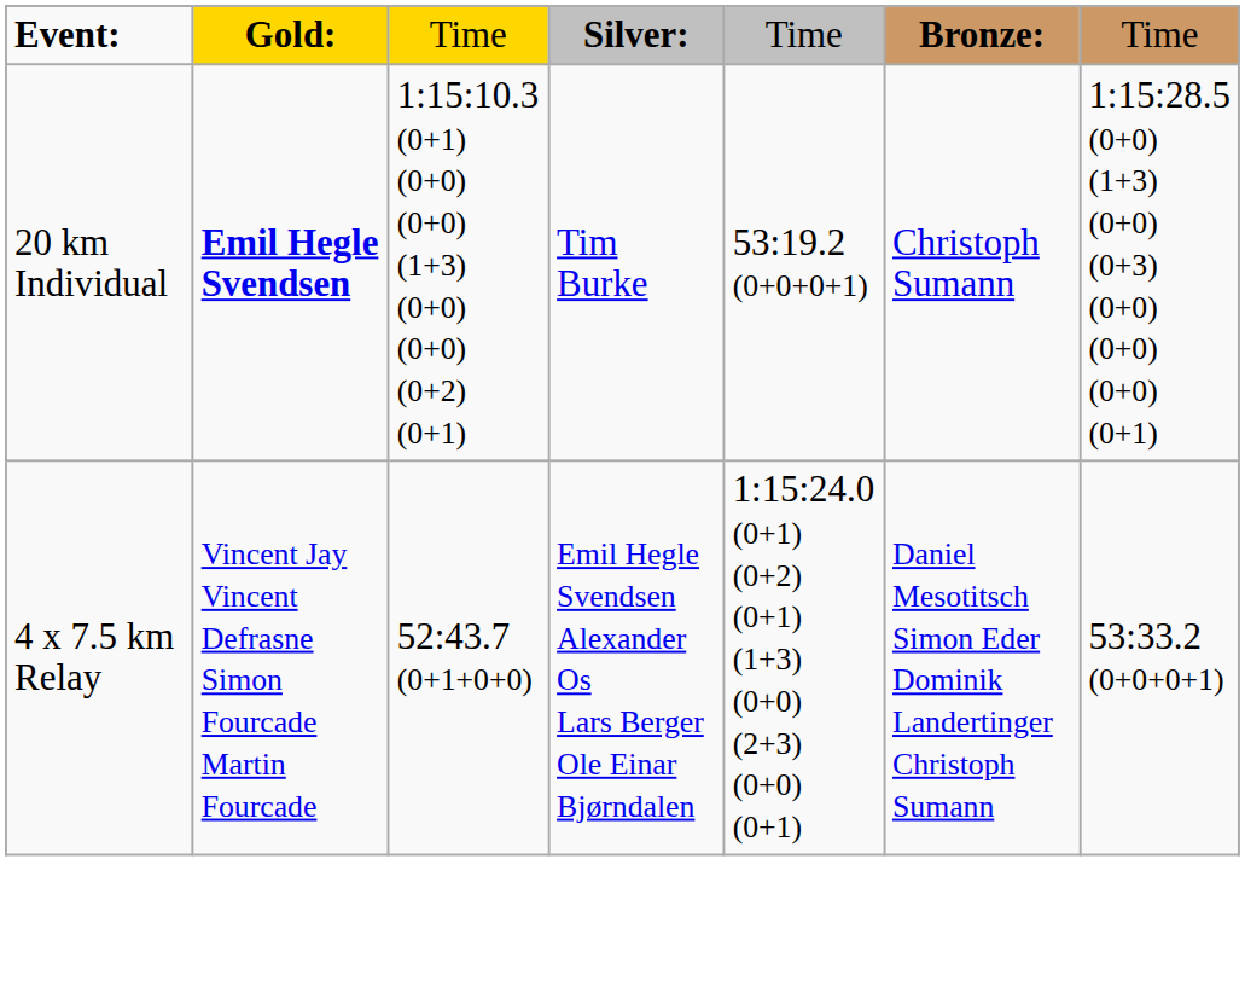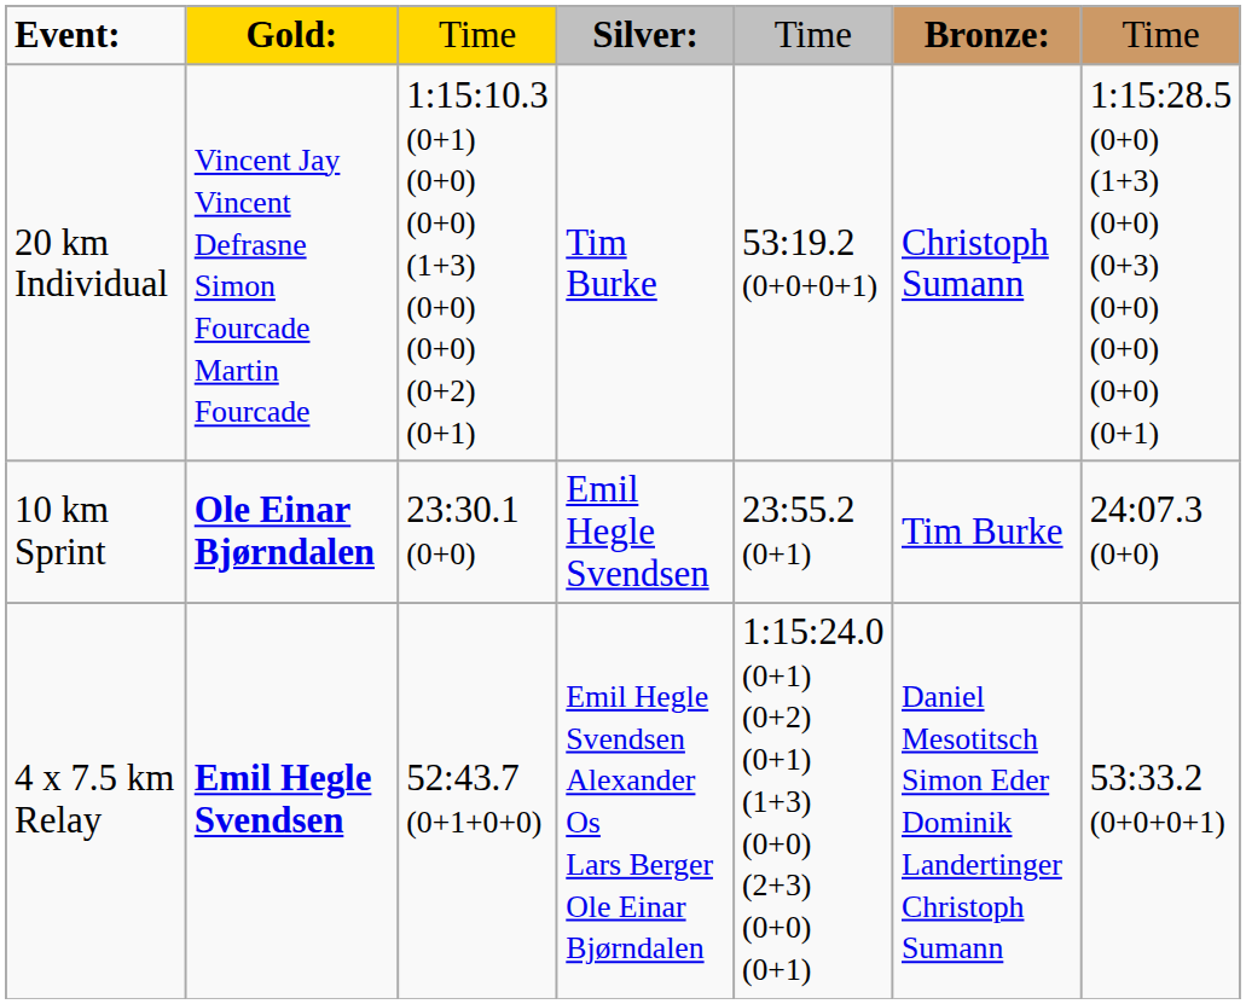20 km Individual | column 2: Emil Hegle Svendsen -> Vincent Jay Vincent Defrasne Simon Fourcade Martin Fourcade
+ row: 10 km Sprint | Ole Einar Bjørndalen | 23:30.1 (0+0) | Emil Hegle Svendsen | 23:55.2 (0+1) | Tim Burke | 24:07.3 (0+0)
4 x 7.5 km Relay | column 2: Vincent Jay Vincent Defrasne Simon Fourcade Martin Fourcade -> Emil Hegle Svendsen
